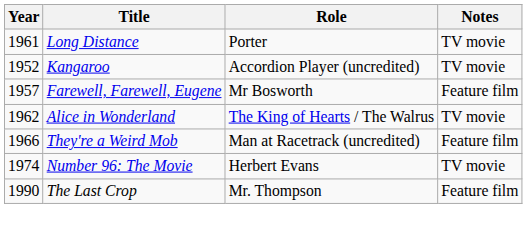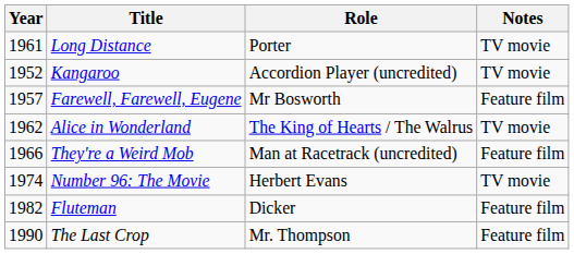+ row: 1982 | Fluteman | Dicker | Feature film
